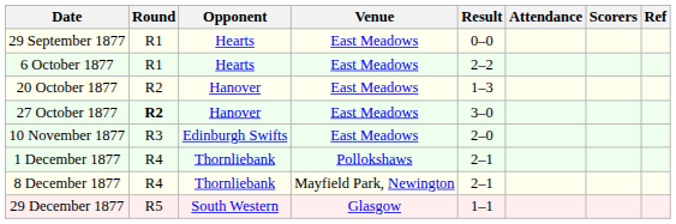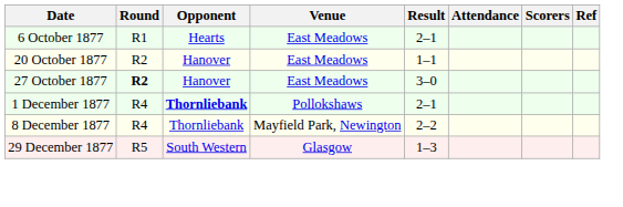- row: 29 September 1877 | R1 | Hearts | East Meadows | 0–0
6 October 1877 | Result: 2–2 -> 2–1
20 October 1877 | Result: 1–3 -> 1–1
- row: 10 November 1877 | R3 | Edinburgh Swifts | East Meadows | 2–0
1 December 1877 | Opponent: normal -> bold
8 December 1877 | Result: 2–1 -> 2–2
29 December 1877 | Result: 1–1 -> 1–3
